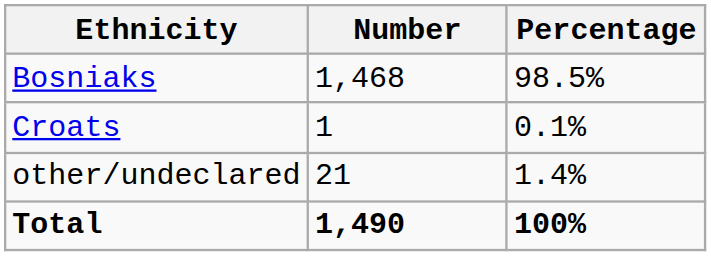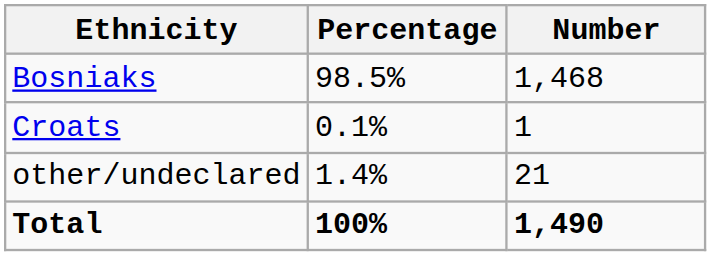columns swapped: Number <-> Percentage
